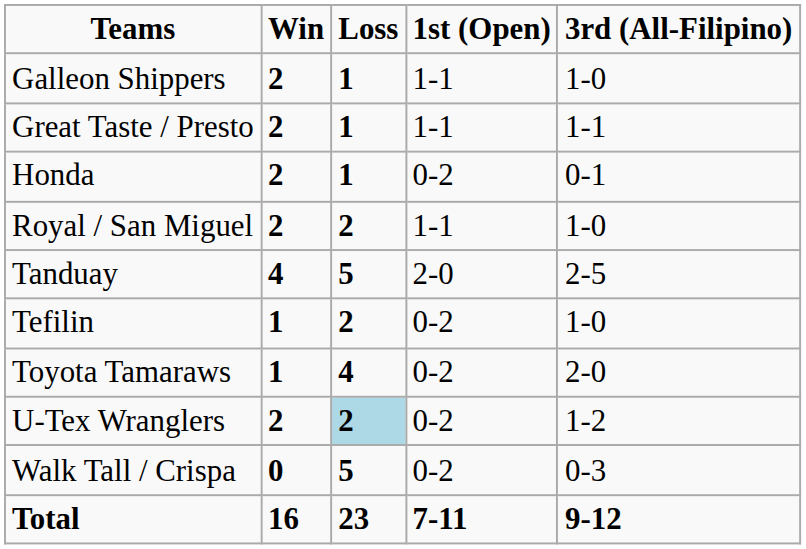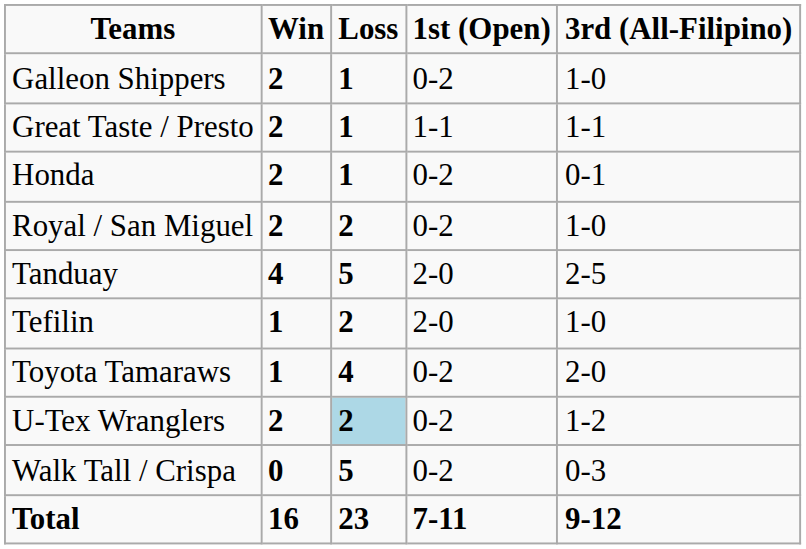Galleon Shippers | 1st (Open): 1-1 -> 0-2
Royal / San Miguel | 1st (Open): 1-1 -> 0-2
Tefilin | 1st (Open): 0-2 -> 2-0
